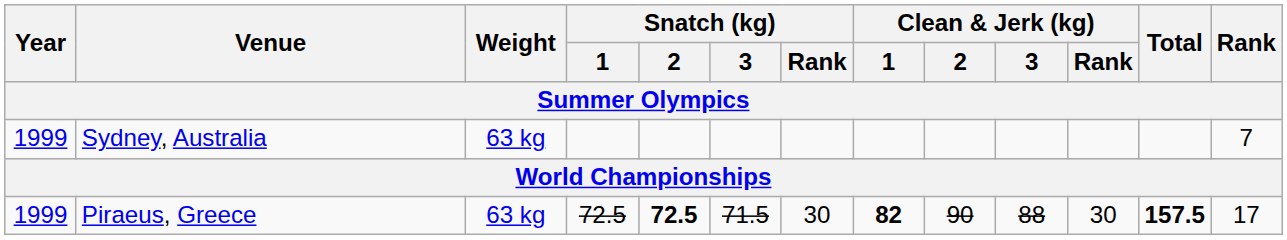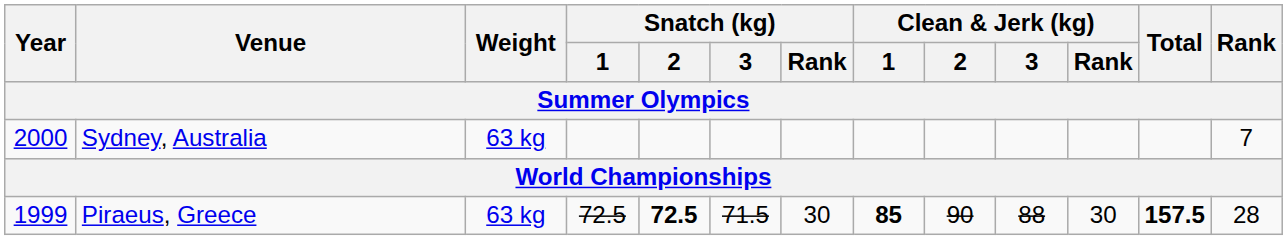Sydney, Australia | Year: 1999 -> 2000
Piraeus, Greece | Clean & Jerk (kg) / 1: 82 -> 85
Piraeus, Greece | Rank: 17 -> 28
